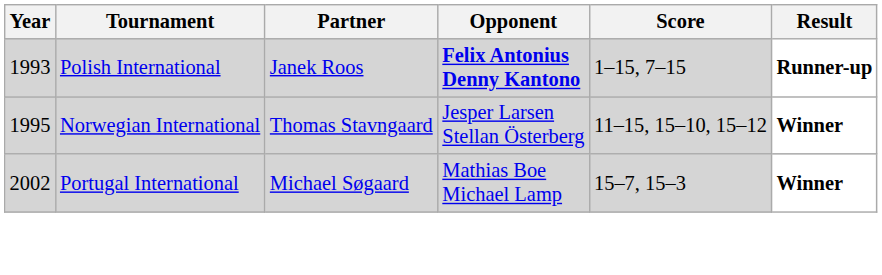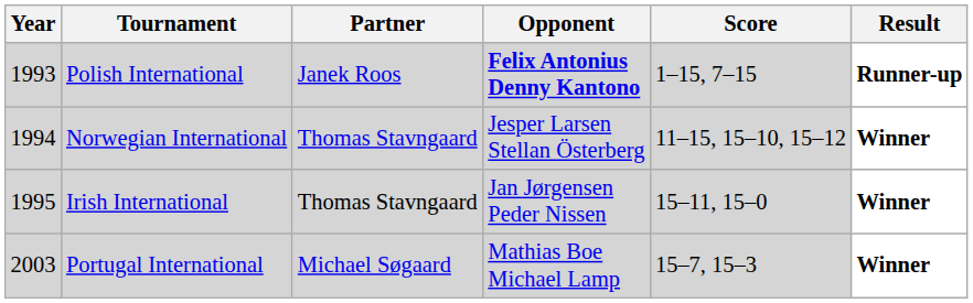Norwegian International | Year: 1995 -> 1994
+ row: 1995 | Irish International | Thomas Stavngaard | Jan Jørgensen Peder Nissen | 15–11, 15–0 | Winner
Portugal International | Year: 2002 -> 2003
